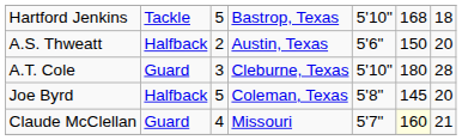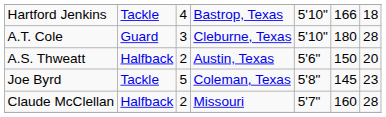Hartford Jenkins | column 3: 5 -> 4
Hartford Jenkins | column 6: 168 -> 166
rows swapped: A.S. Thweatt <-> A.T. Cole
Joe Byrd | column 2: Halfback -> Tackle
Joe Byrd | column 7: 20 -> 23
Claude McClellan | column 2: Guard -> Halfback
Claude McClellan | column 3: 4 -> 2
Claude McClellan | column 6: lightyellow background -> no background
Claude McClellan | column 7: 21 -> 28
